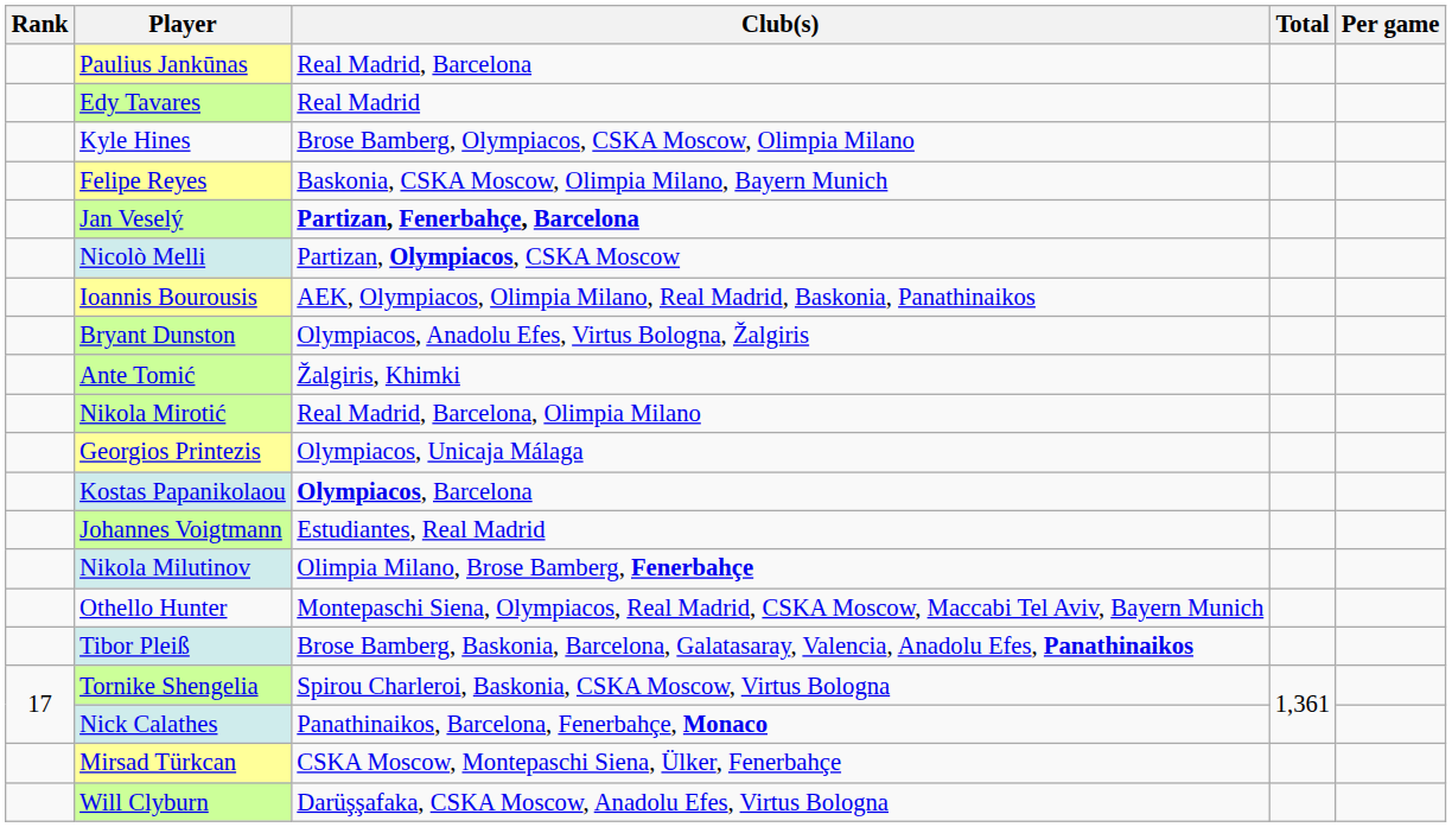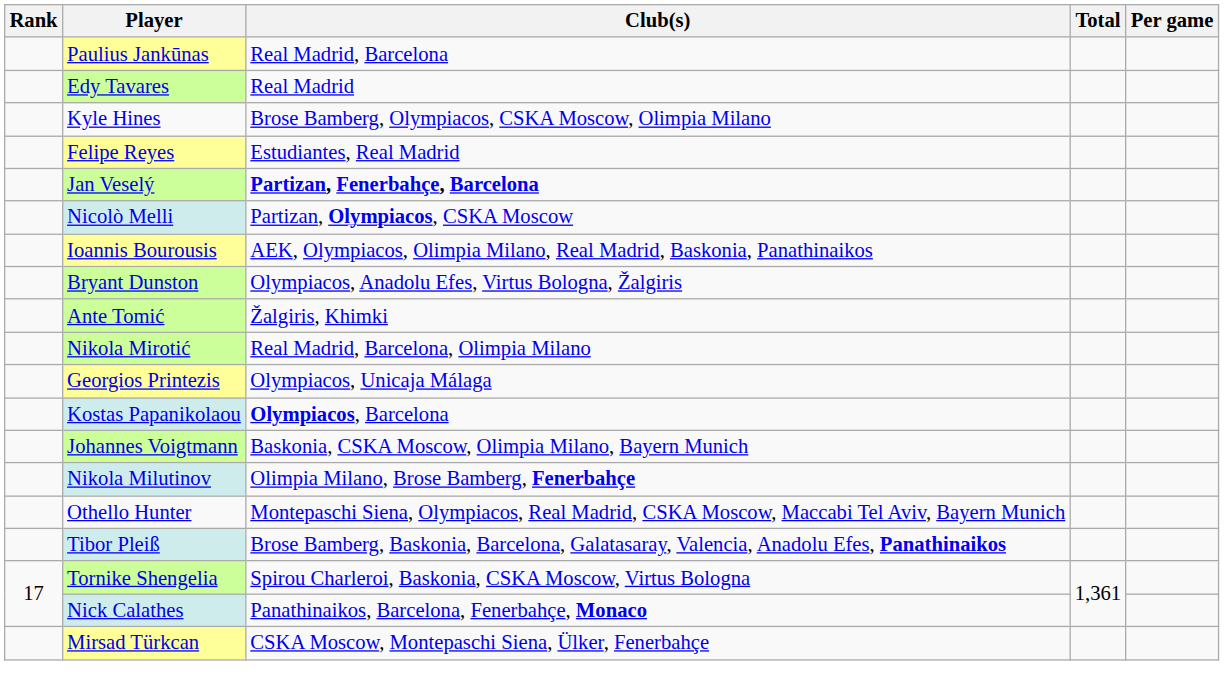Felipe Reyes | Club(s): Baskonia, CSKA Moscow, Olimpia Milano, Bayern Munich -> Estudiantes, Real Madrid
Johannes Voigtmann | Club(s): Estudiantes, Real Madrid -> Baskonia, CSKA Moscow, Olimpia Milano, Bayern Munich
- row: Will Clyburn | Darüşşafaka, CSKA Moscow, Anadolu Efes, Virtus Bologna
